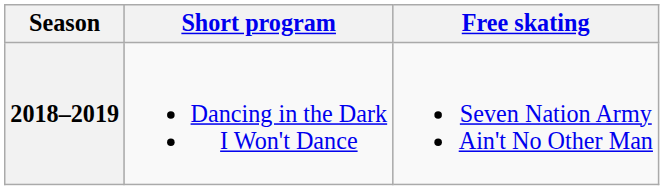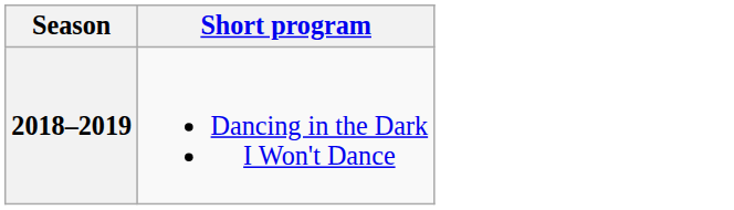- column: Free skating | Seven Nation Army Ain't No Other Man
